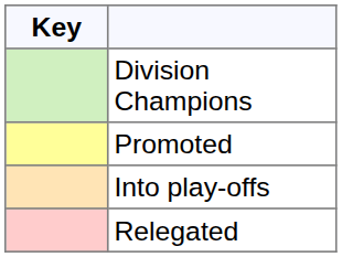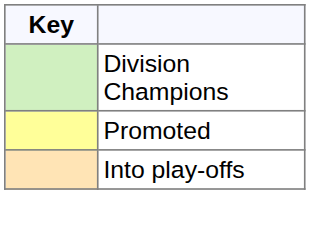- row: Relegated
